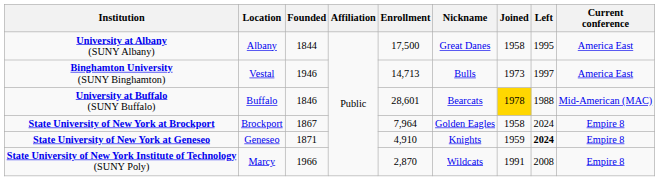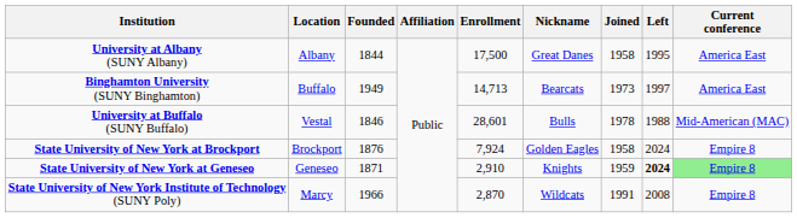Binghamton University (SUNY Binghamton) | Location: Vestal -> Buffalo
Binghamton University (SUNY Binghamton) | Founded: 1946 -> 1949
Binghamton University (SUNY Binghamton) | Nickname: Bulls -> Bearcats
University at Buffalo (SUNY Buffalo) | Location: Buffalo -> Vestal
University at Buffalo (SUNY Buffalo) | Nickname: Bearcats -> Bulls
University at Buffalo (SUNY Buffalo) | Joined: gold background -> no background
State University of New York at Brockport | Founded: 1867 -> 1876
State University of New York at Brockport | Enrollment: 7,964 -> 7,924
State University of New York at Geneseo | Enrollment: 4,910 -> 2,910
State University of New York at Geneseo | Current conference: no background -> lightgreen background
